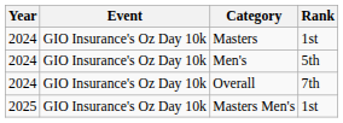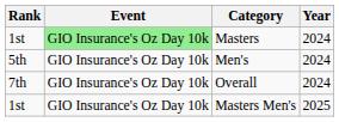columns swapped: Year <-> Rank
Masters | Event: no background -> lightgreen background
